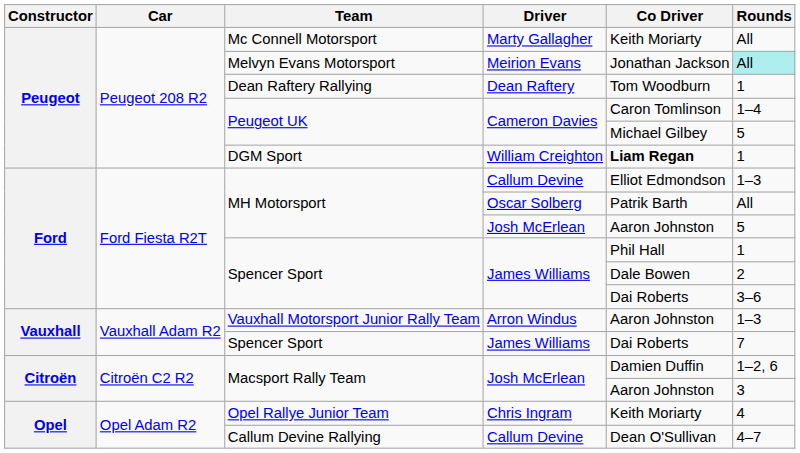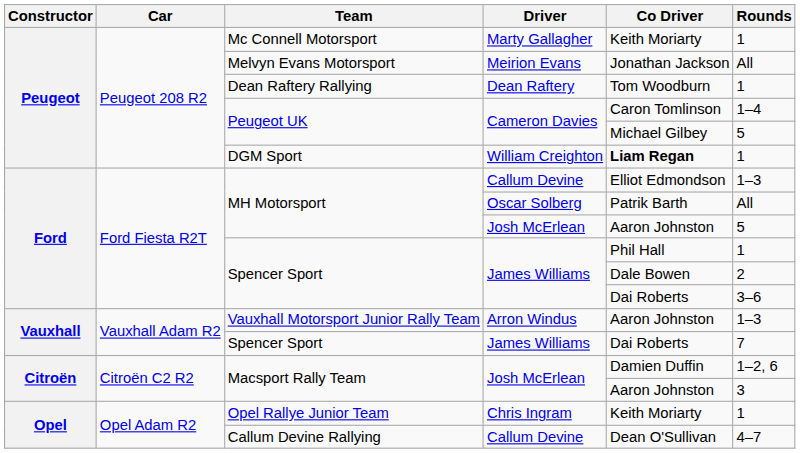Mc Connell Motorsport | Rounds: All -> 1
Melvyn Evans Motorsport | Rounds: paleturquoise background -> no background
Opel Rallye Junior Team | Rounds: 4 -> 1
